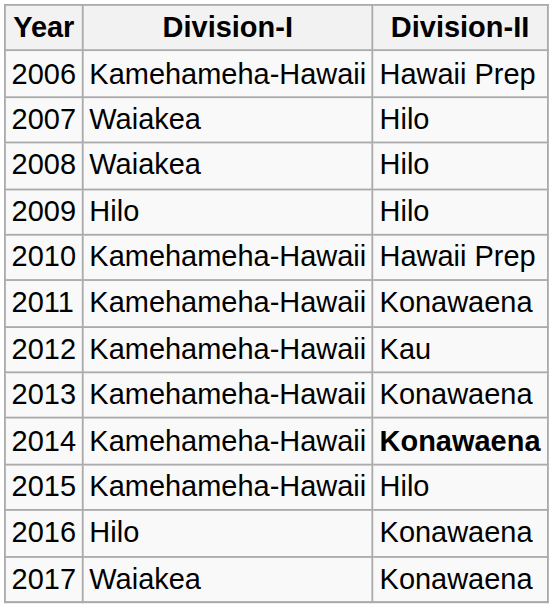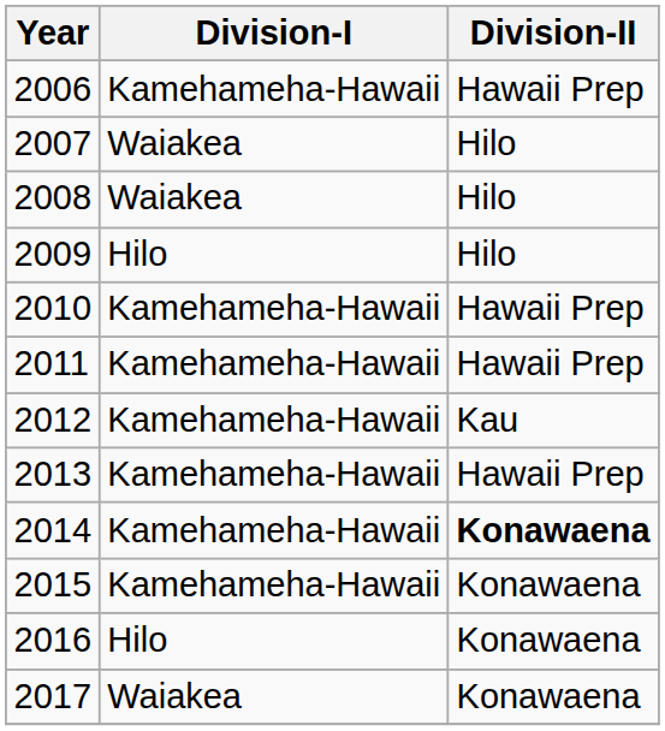2011 | Division-II: Konawaena -> Hawaii Prep
2013 | Division-II: Konawaena -> Hawaii Prep
2015 | Division-II: Hilo -> Konawaena
